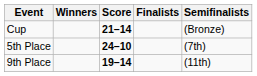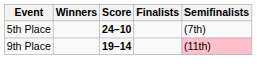- row: Cup | 21–14 | (Bronze)
9th Place | Semifinalists: no background -> pink background
